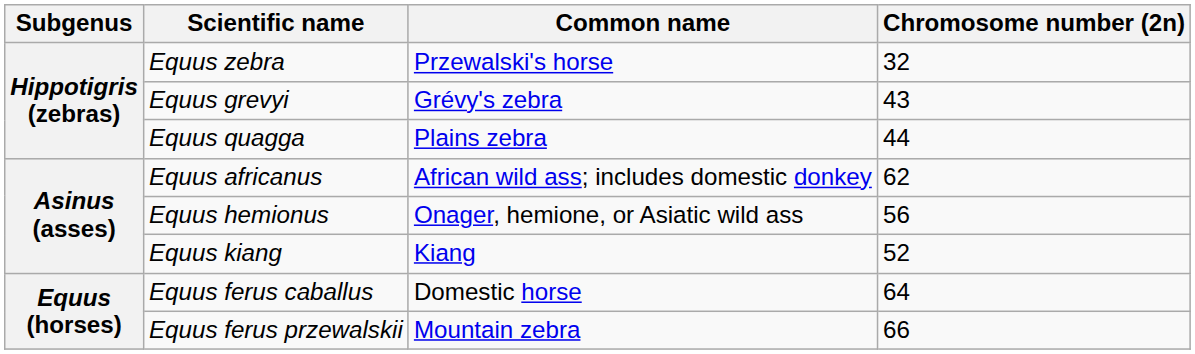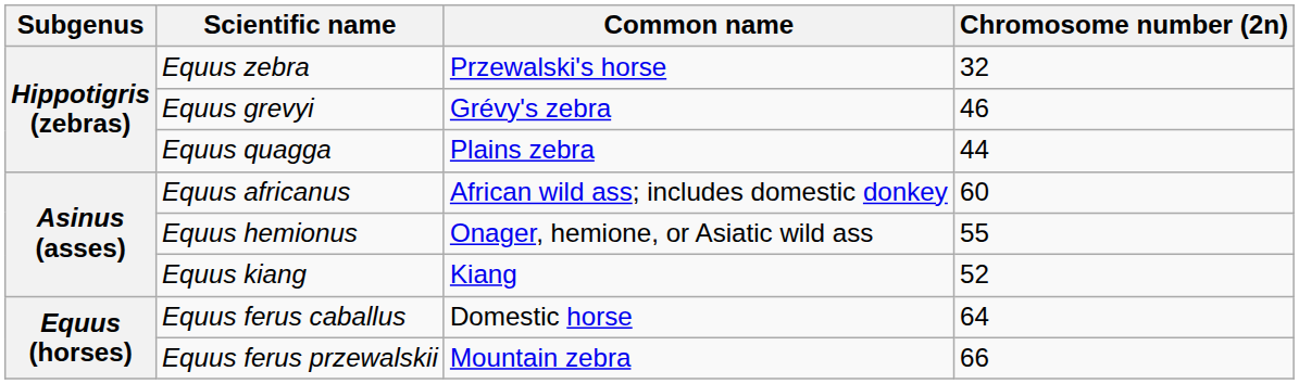Equus grevyi | Chromosome number (2n): 43 -> 46
Equus africanus | Chromosome number (2n): 62 -> 60
Equus hemionus | Chromosome number (2n): 56 -> 55
